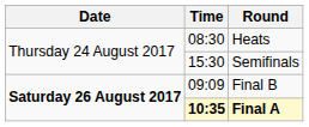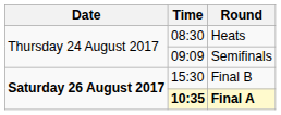Semifinals | Time: 15:30 -> 09:09
Final B | Time: 09:09 -> 15:30
